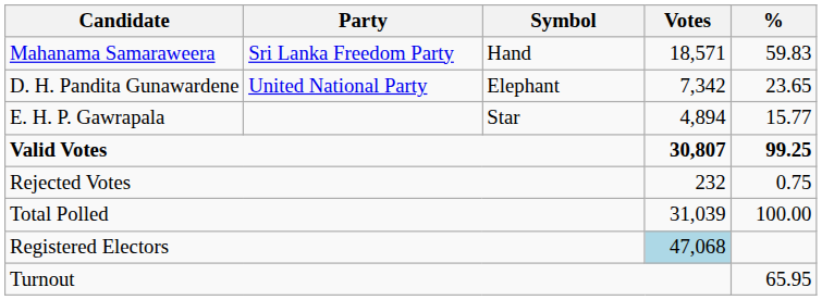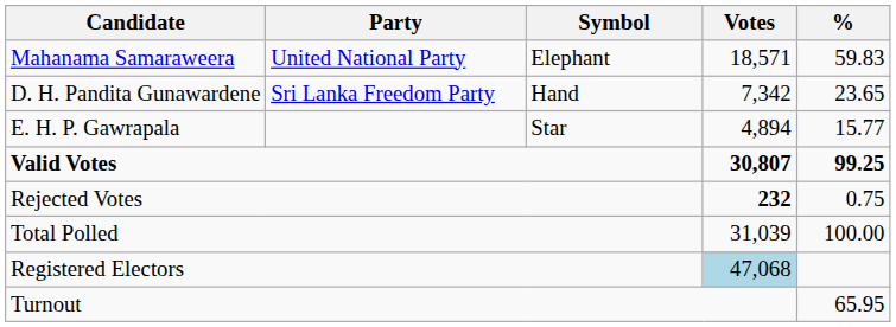Mahanama Samaraweera | Party: Sri Lanka Freedom Party -> United National Party
Mahanama Samaraweera | Symbol: Hand -> Elephant
D. H. Pandita Gunawardene | Party: United National Party -> Sri Lanka Freedom Party
D. H. Pandita Gunawardene | Symbol: Elephant -> Hand
Rejected Votes | Votes: normal -> bold
